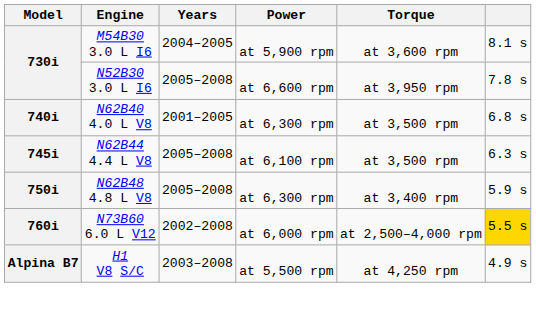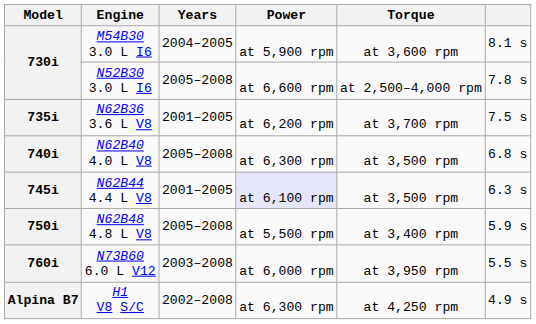N52B30 3.0 L I6 | Torque: at 3,950 rpm -> at 2,500–4,000 rpm
+ row: 735i | N62B36 3.6 L V8 | 2001–2005 | at 6,200 rpm | at 3,700 rpm | 7.5 s
N62B40 4.0 L V8 | Years: 2001–2005 -> 2005–2008
N62B44 4.4 L V8 | Years: 2005–2008 -> 2001–2005
N62B44 4.4 L V8 | Power: no background -> lavender background
N62B48 4.8 L V8 | Power: at 6,300 rpm -> at 5,500 rpm
N73B60 6.0 L V12 | Years: 2002–2008 -> 2003–2008
N73B60 6.0 L V12 | Torque: at 2,500–4,000 rpm -> at 3,950 rpm
N73B60 6.0 L V12 | column 6: gold background -> no background
H1 V8 S/C | Years: 2003–2008 -> 2002–2008
H1 V8 S/C | Power: at 5,500 rpm -> at 6,300 rpm
